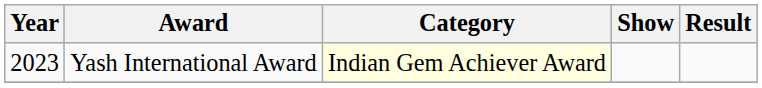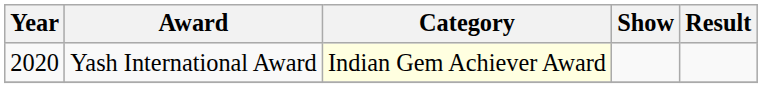Yash International Award | Year: 2023 -> 2020
